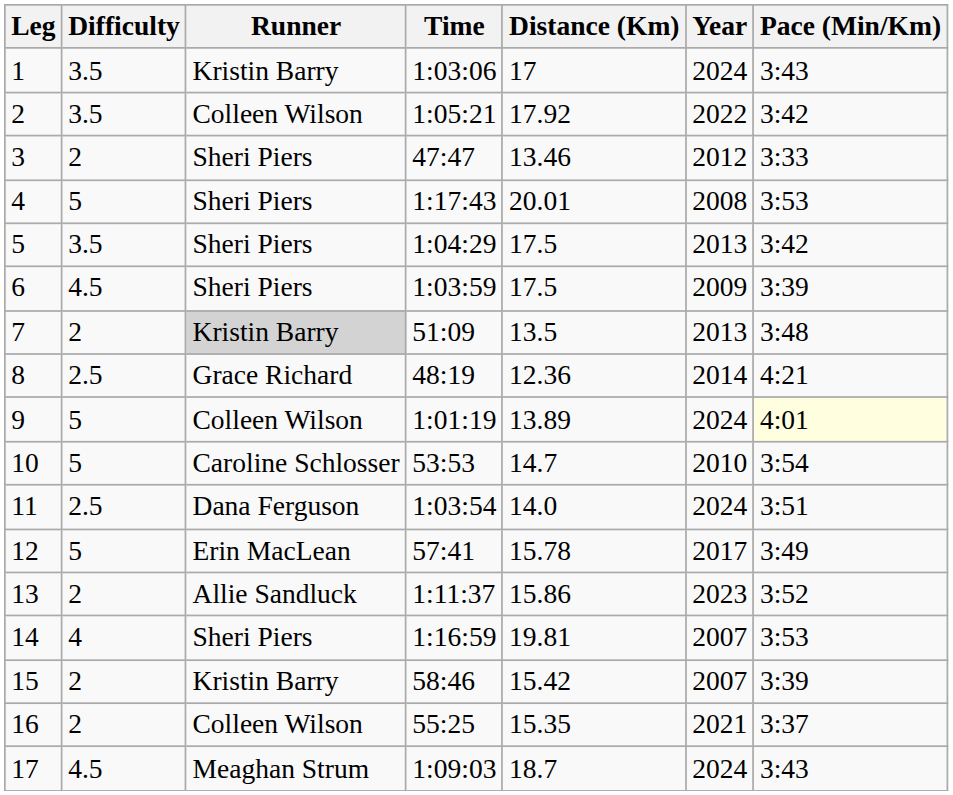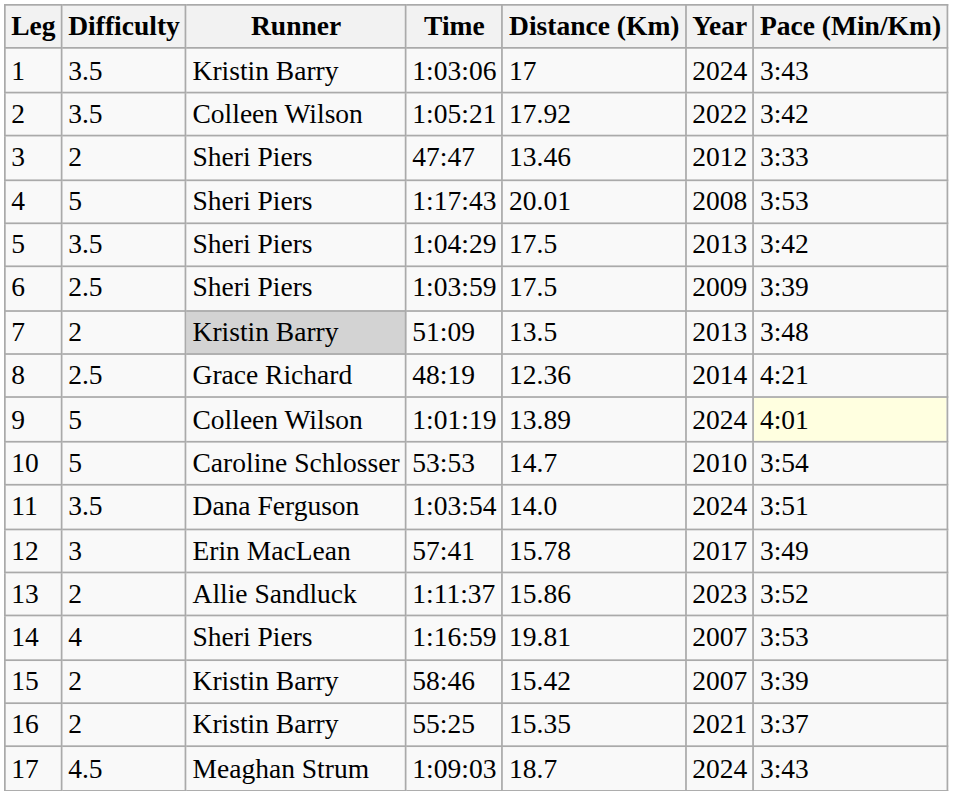6 | Difficulty: 4.5 -> 2.5
11 | Difficulty: 2.5 -> 3.5
12 | Difficulty: 5 -> 3
16 | Runner: Colleen Wilson -> Kristin Barry
